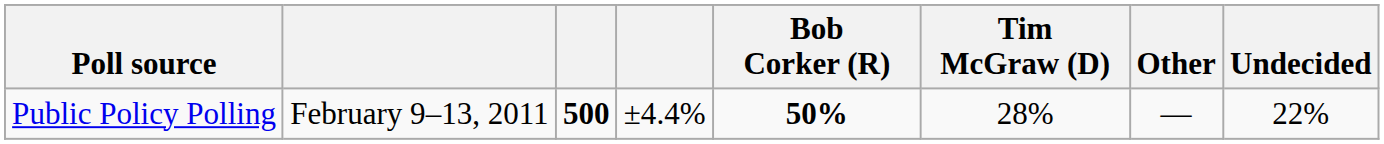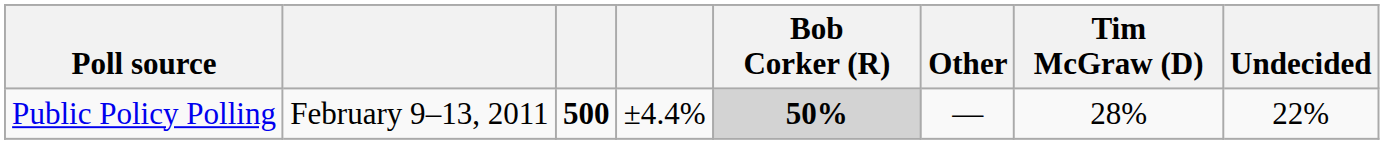columns swapped: Tim McGraw (D) <-> Other
Public Policy Polling | Bob Corker (R): no background -> lightgrey background
